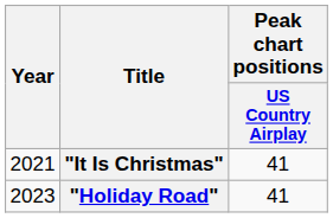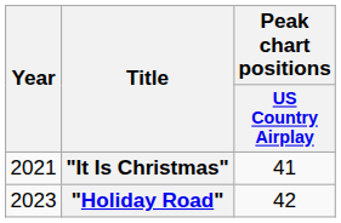"Holiday Road" | Peak chart positions / US Country Airplay: 41 -> 42
